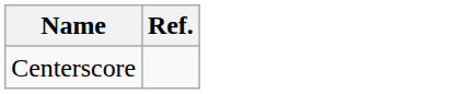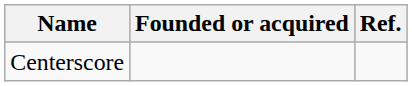+ column: Founded or acquired
